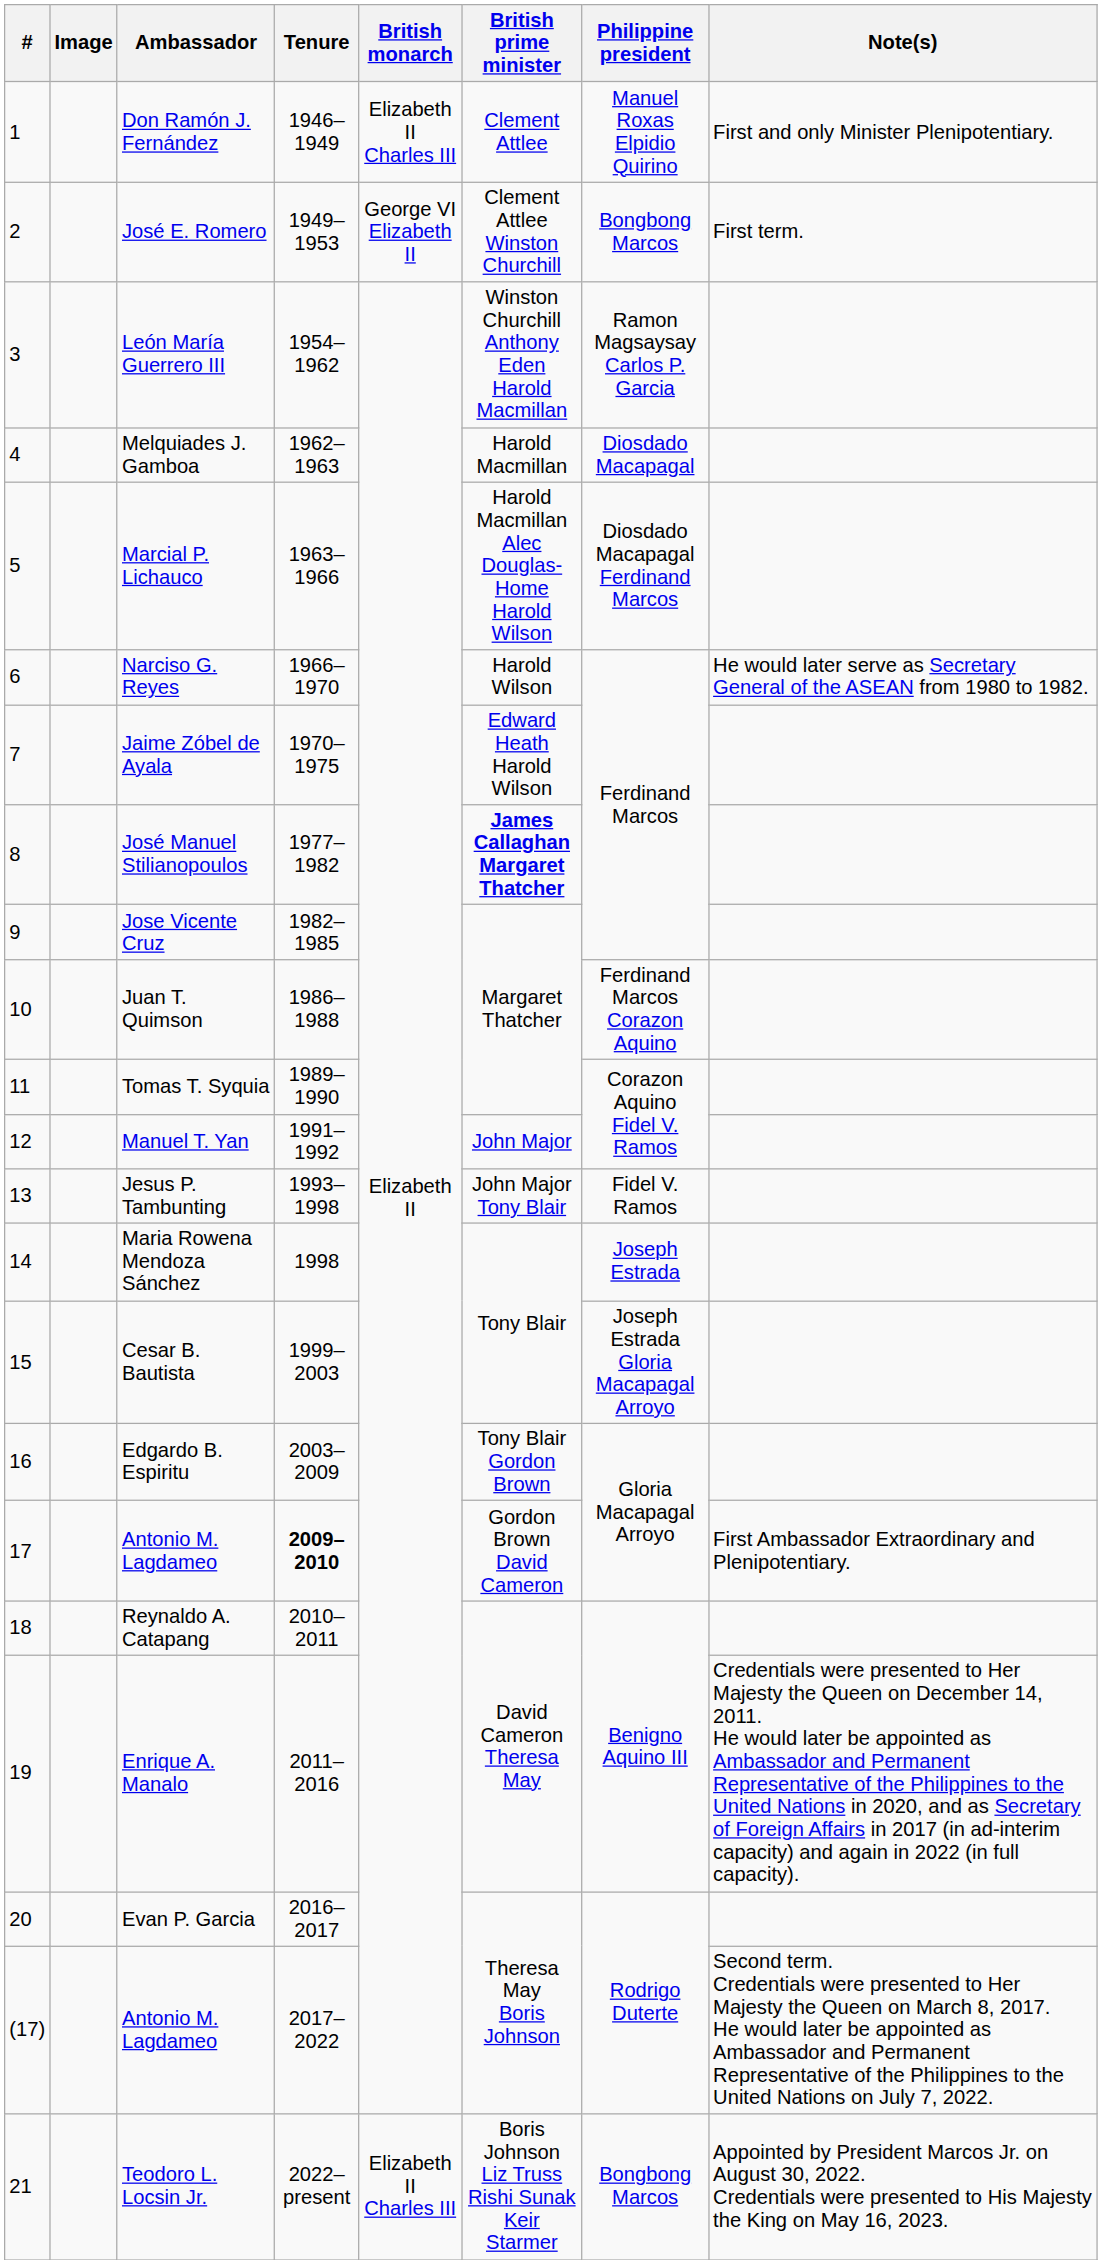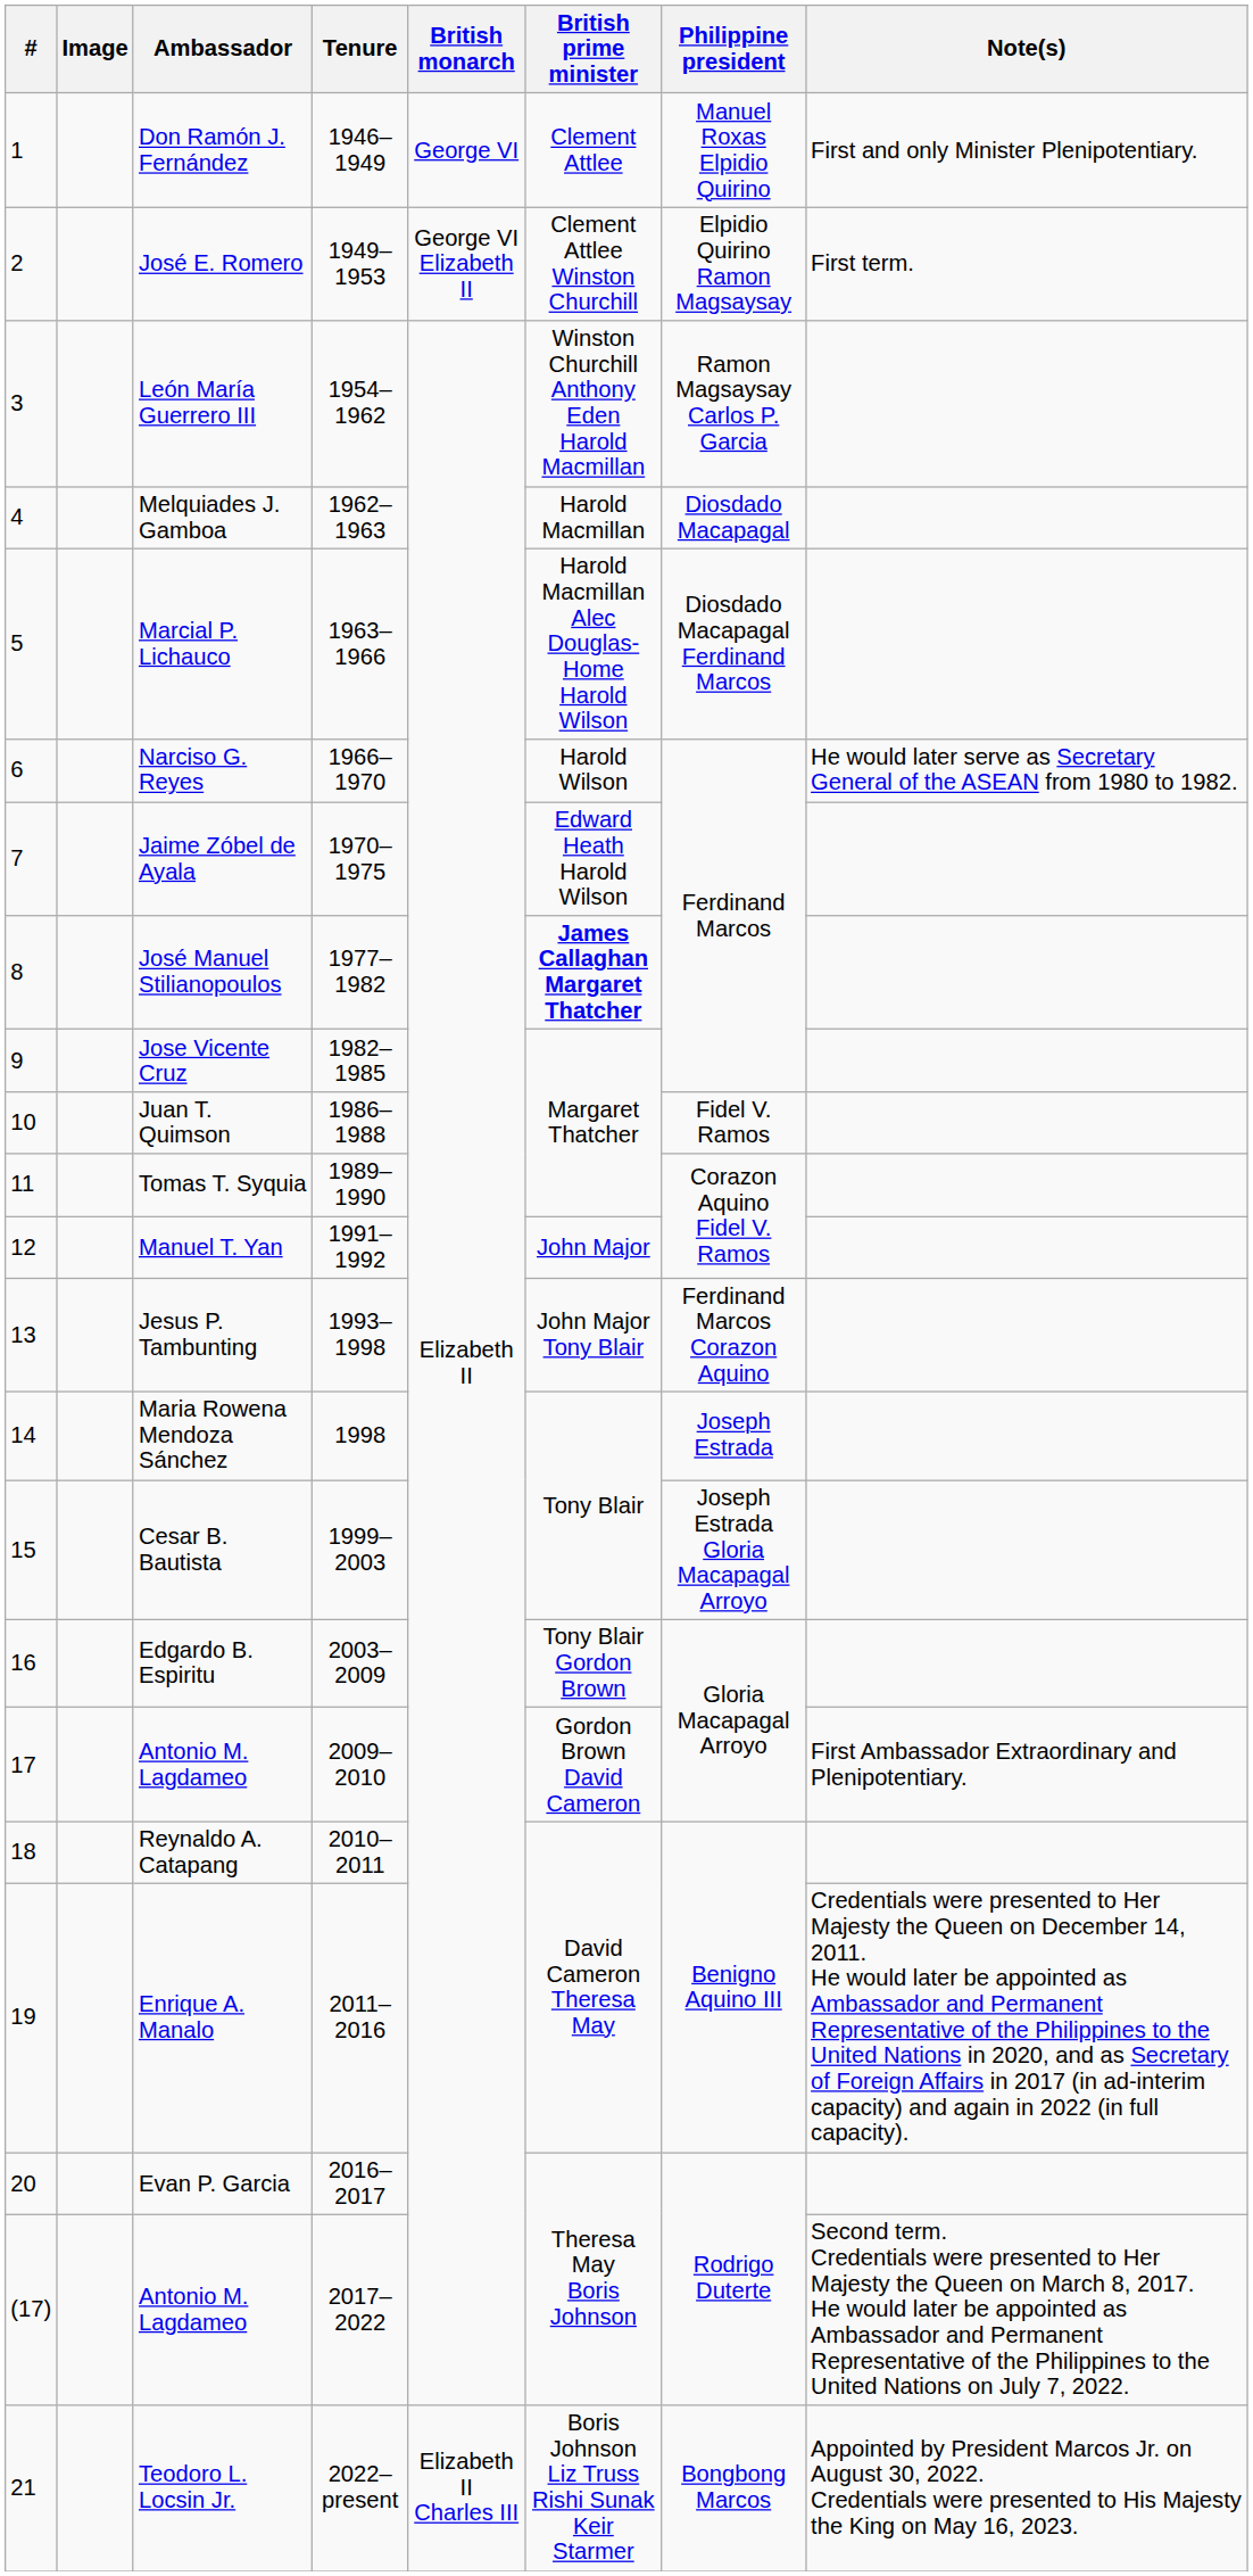Don Ramón J. Fernández | British monarch: Elizabeth II Charles III -> George VI
José E. Romero | Philippine president: Bongbong Marcos -> Elpidio Quirino Ramon Magsaysay
Juan T. Quimson | Philippine president: Ferdinand Marcos Corazon Aquino -> Fidel V. Ramos
Jesus P. Tambunting | Philippine president: Fidel V. Ramos -> Ferdinand Marcos Corazon Aquino
17 / Antonio M. Lagdameo | Tenure: bold -> normal
